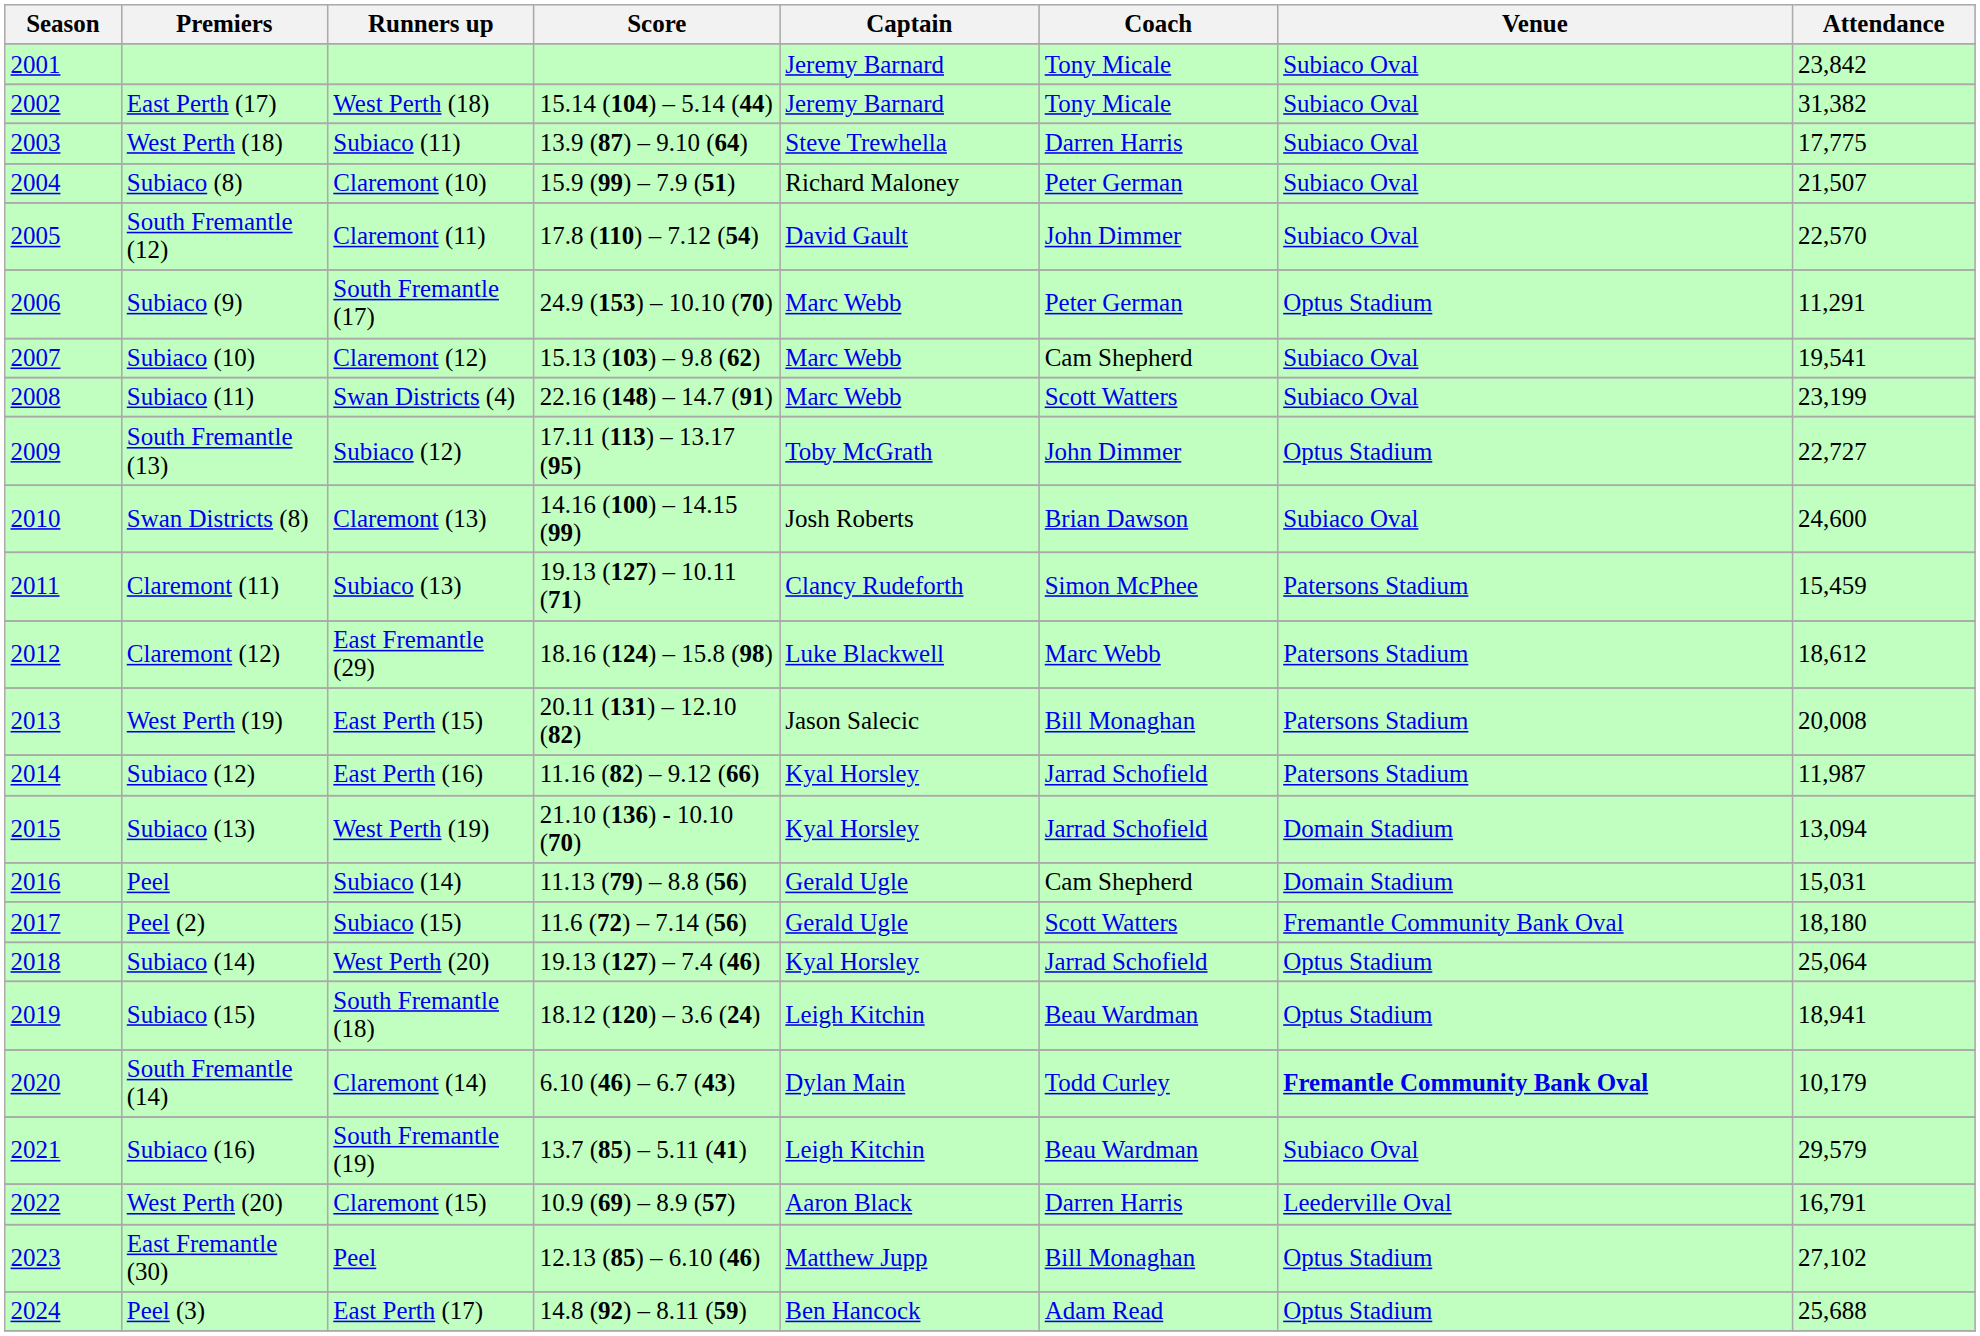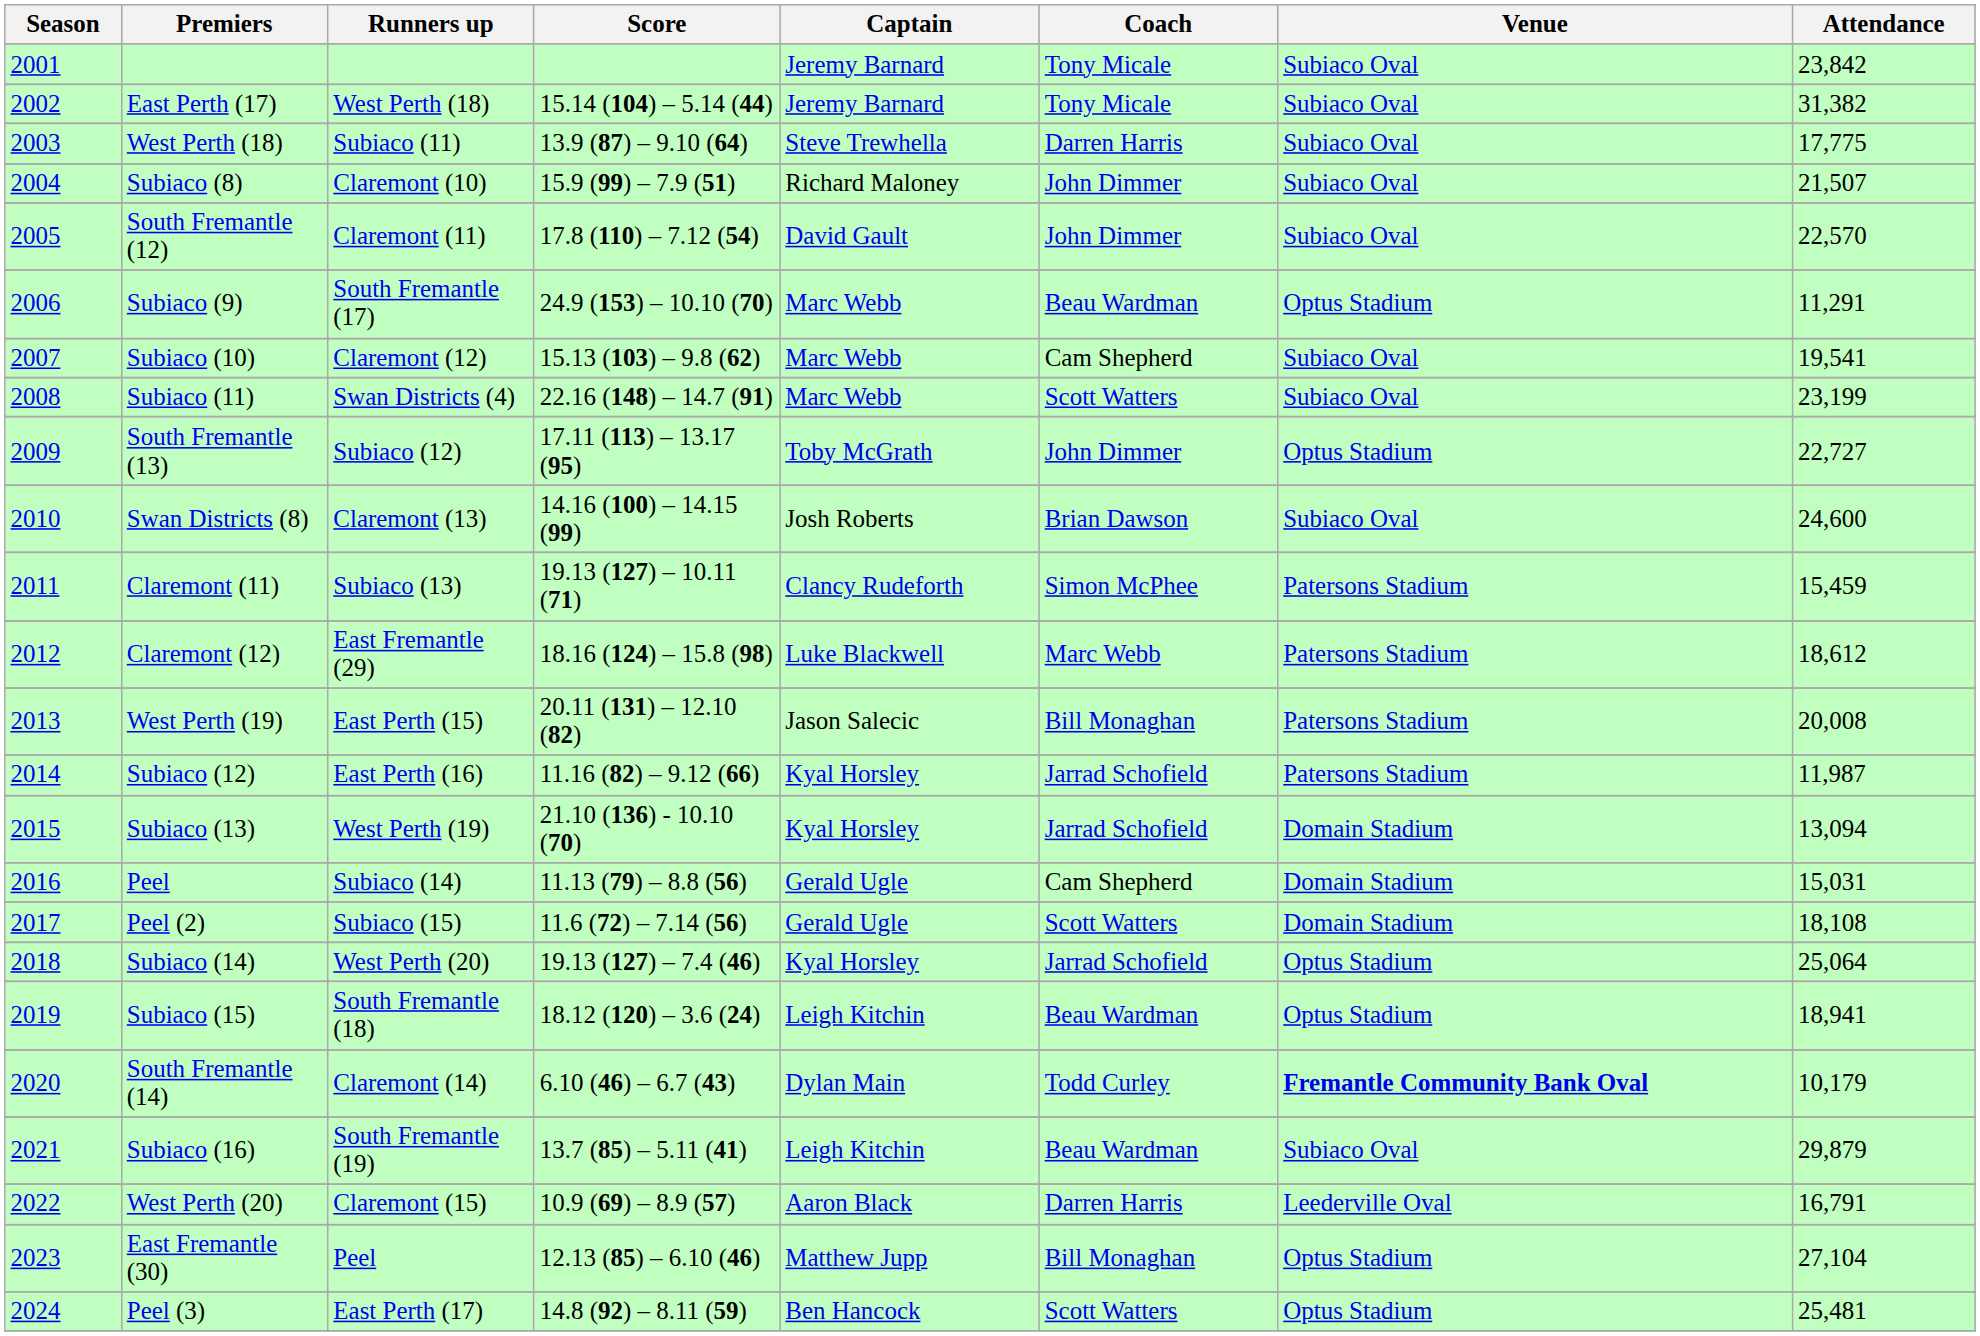Subiaco (8) | Coach: Peter German -> John Dimmer
Subiaco (9) | Coach: Peter German -> Beau Wardman
Peel (2) | Venue: Fremantle Community Bank Oval -> Domain Stadium
Peel (2) | Attendance: 18,180 -> 18,108
Subiaco (16) | Attendance: 29,579 -> 29,879
East Fremantle (30) | Attendance: 27,102 -> 27,104
Peel (3) | Coach: Adam Read -> Scott Watters
Peel (3) | Attendance: 25,688 -> 25,481
